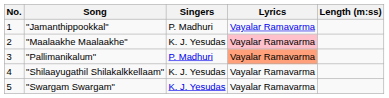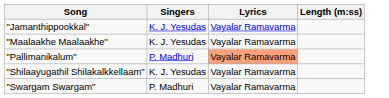- column: No. | 1 | 2 | 3 | 4 | 5
"Jamanthippookkal" | Singers: P. Madhuri -> K. J. Yesudas
"Maalaakhe Maalaakhe" | Lyrics: pink background -> no background
"Swargam Swargam" | Singers: K. J. Yesudas -> P. Madhuri
